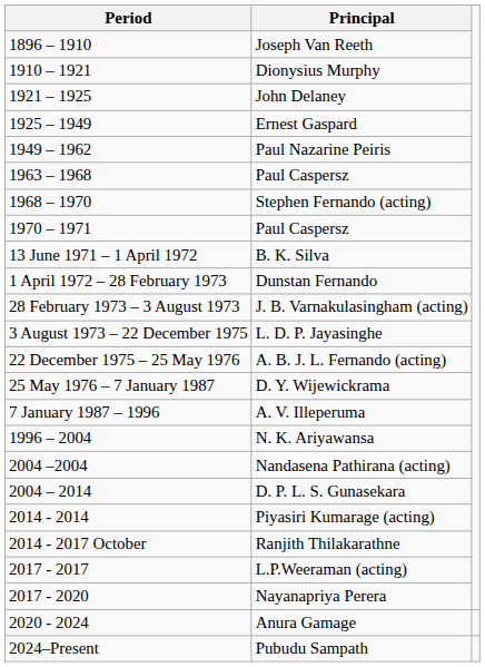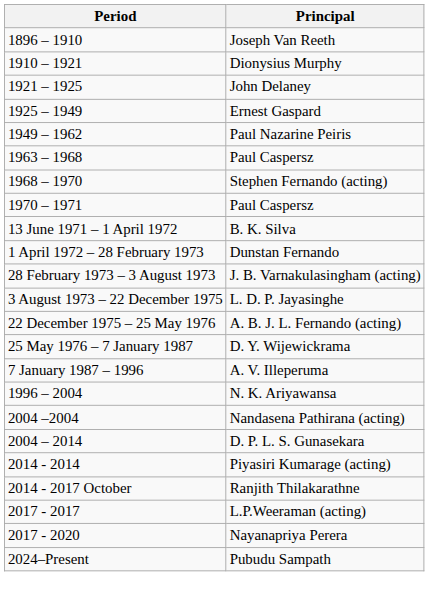- row: 2020 - 2024 | Anura Gamage
